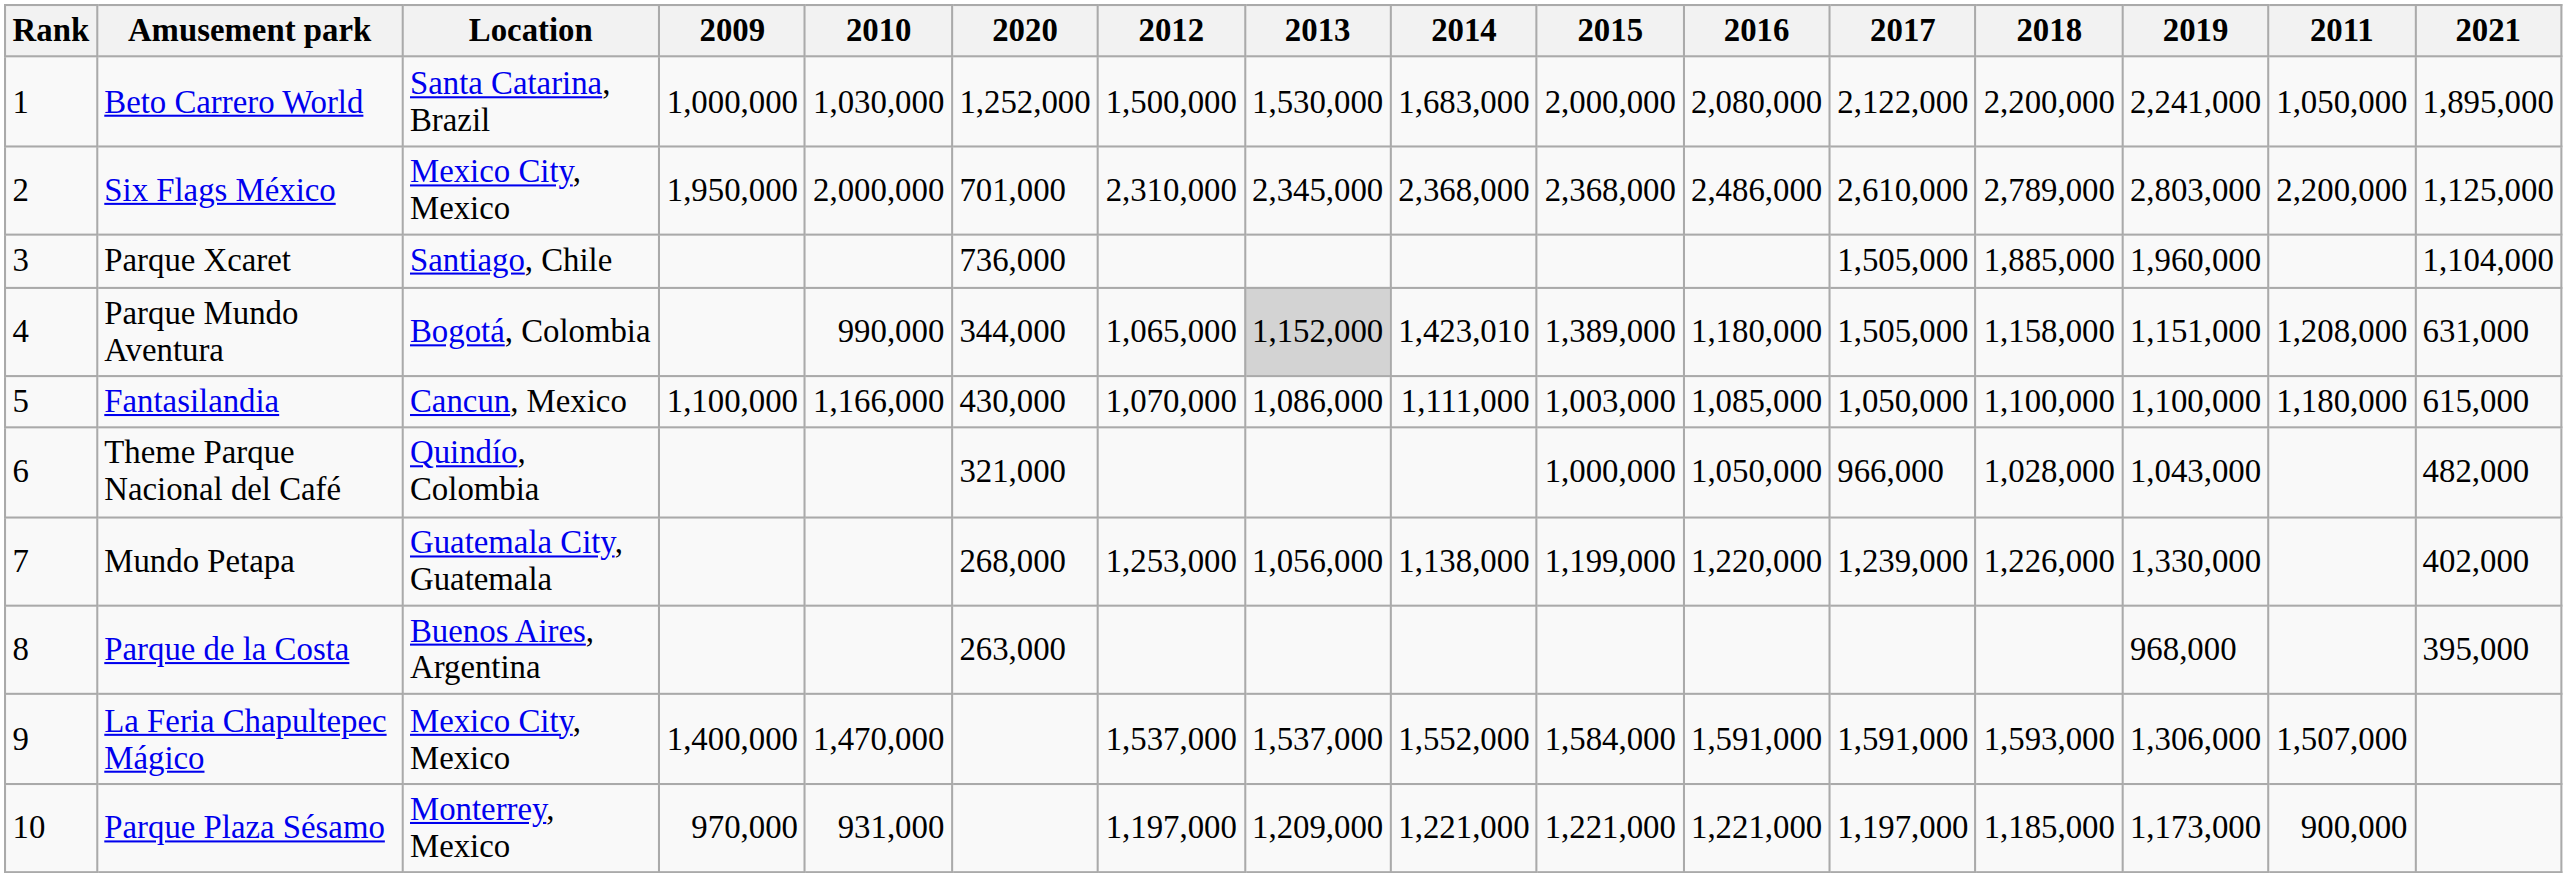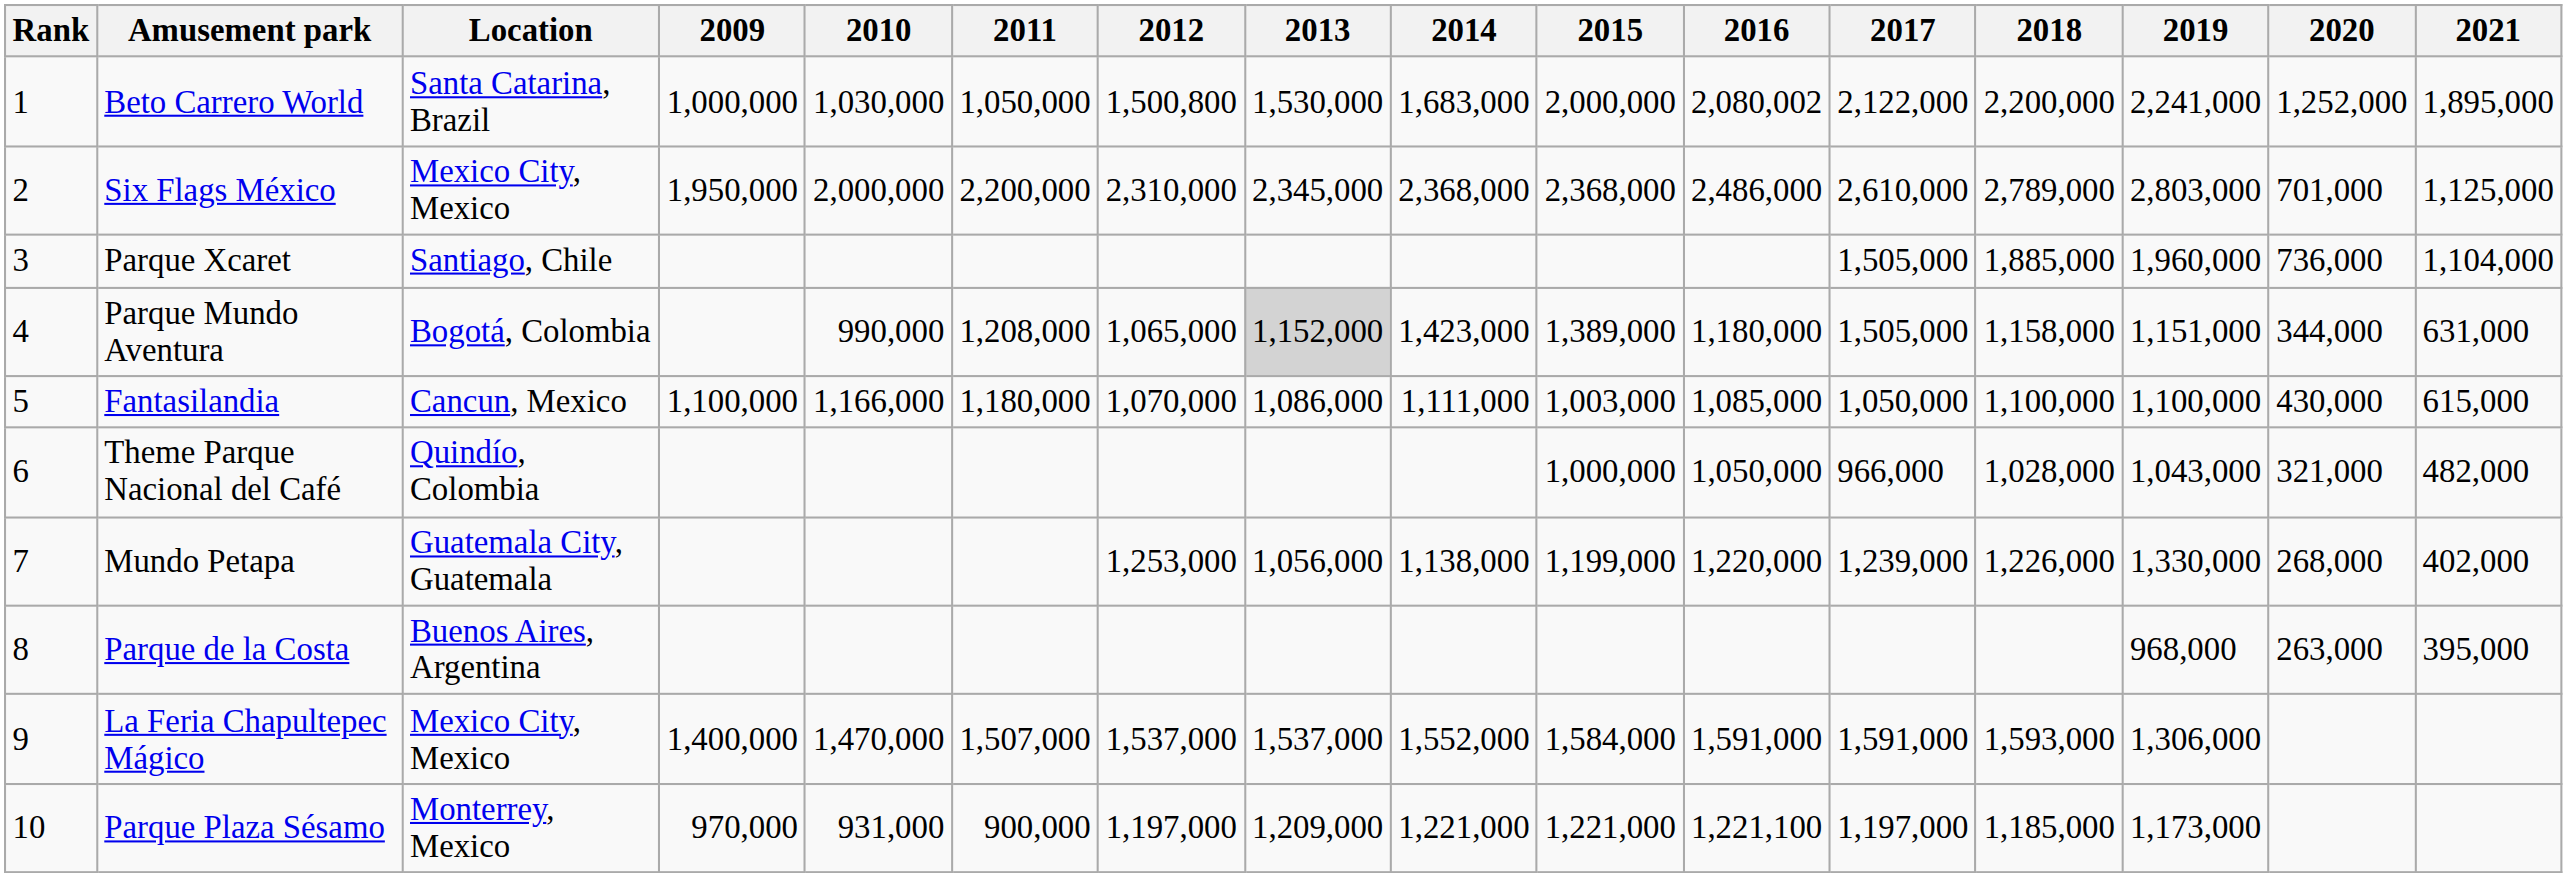columns swapped: 2011 <-> 2020
Beto Carrero World | 2012: 1,500,000 -> 1,500,800
Beto Carrero World | 2016: 2,080,000 -> 2,080,002
Parque Mundo Aventura | 2014: 1,423,010 -> 1,423,000
Parque Plaza Sésamo | 2016: 1,221,000 -> 1,221,100
